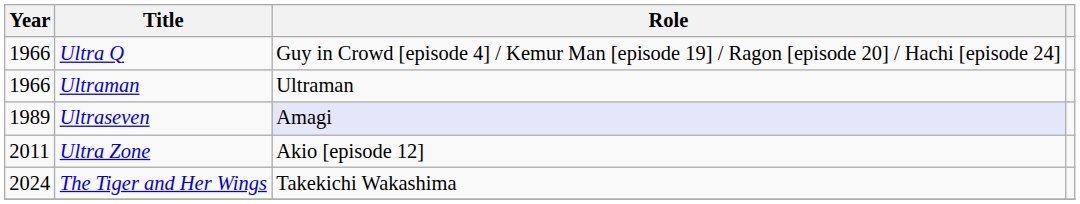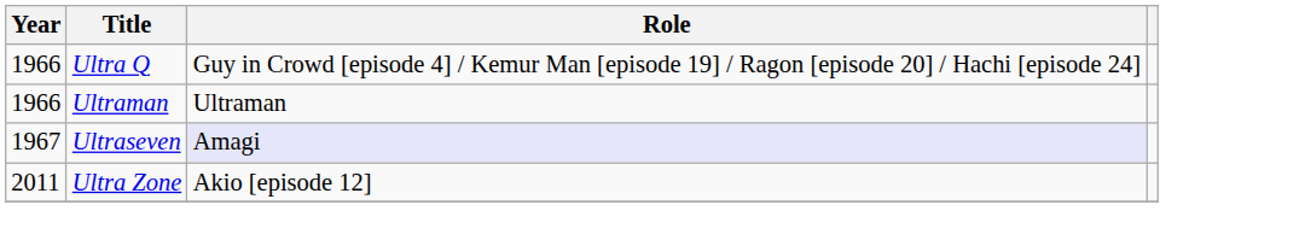Ultraseven | Year: 1989 -> 1967
- row: 2024 | The Tiger and Her Wings | Takekichi Wakashima
